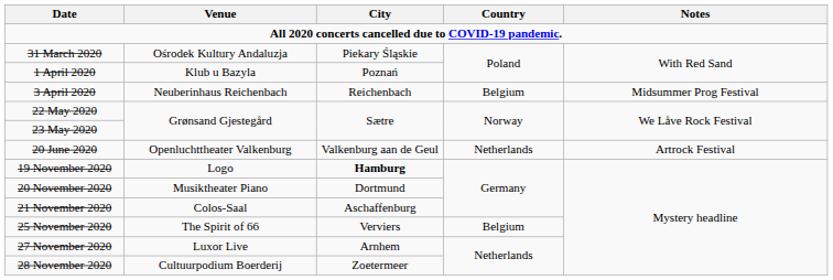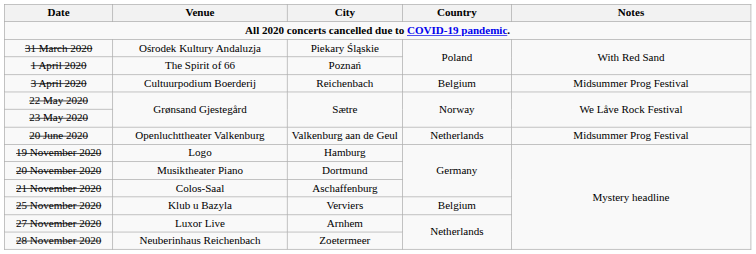1 April 2020 | Venue: Klub u Bazyla -> The Spirit of 66
3 April 2020 | Venue: Neuberinhaus Reichenbach -> Cultuurpodium Boerderij
20 June 2020 | Notes: Artrock Festival -> Midsummer Prog Festival
19 November 2020 | City: bold -> normal
25 November 2020 | Venue: The Spirit of 66 -> Klub u Bazyla
28 November 2020 | Venue: Cultuurpodium Boerderij -> Neuberinhaus Reichenbach
